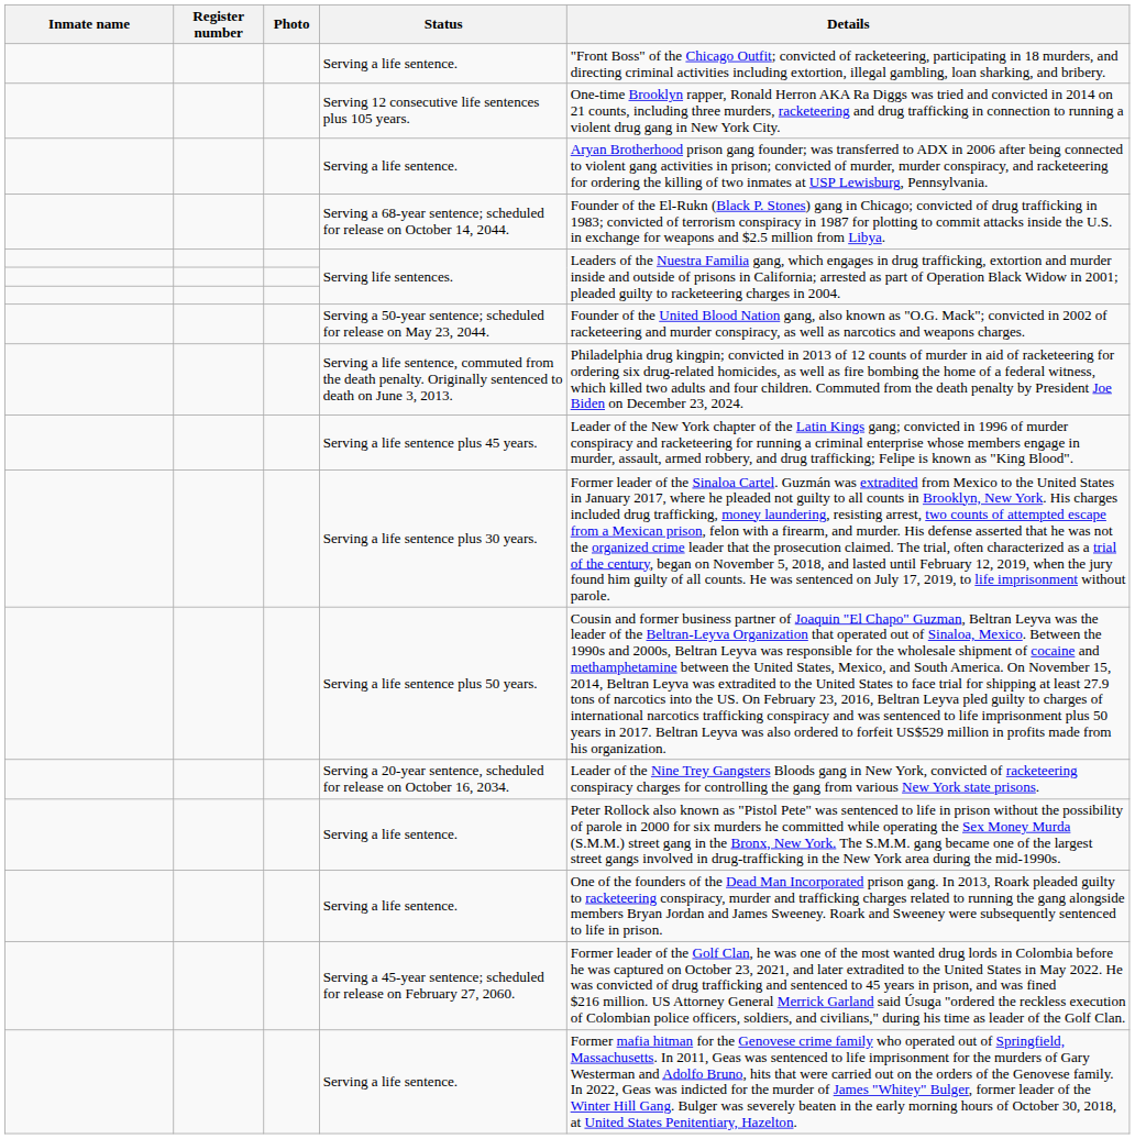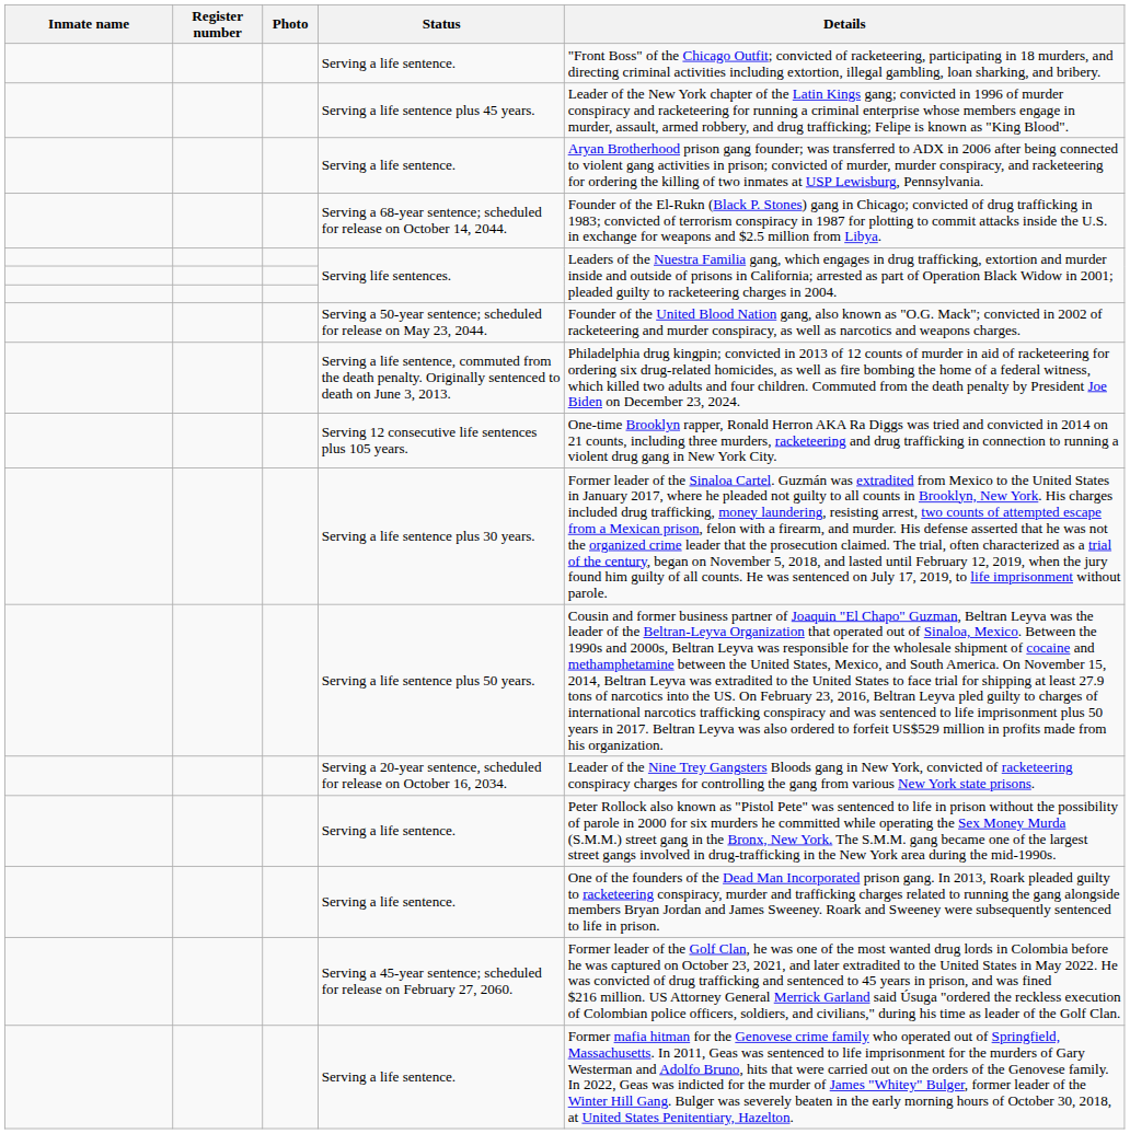rows swapped: Serving a life sentence plus 45 years. <-> Serving 12 consecutive life sentences plus 105 years.
